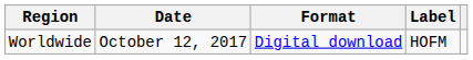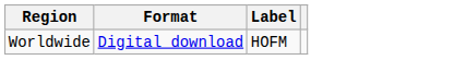- column: Date | October 12, 2017
